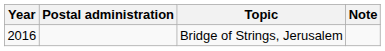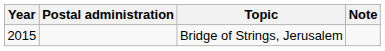Bridge of Strings, Jerusalem | Year: 2016 -> 2015
